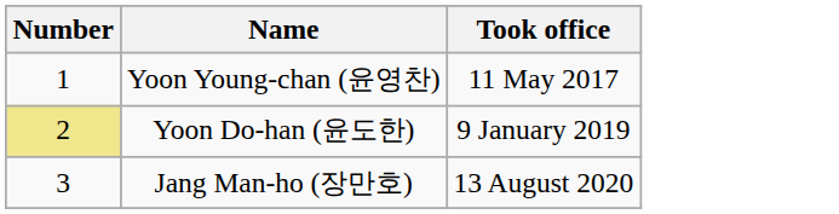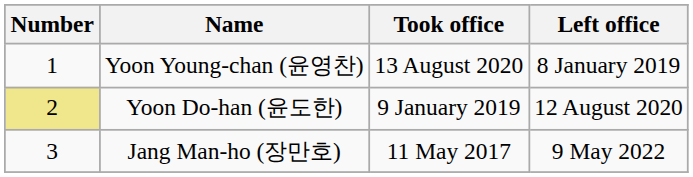+ column: Left office | 8 January 2019 | 12 August 2020 | 9 May 2022
Yoon Young-chan (윤영찬) | Took office: 11 May 2017 -> 13 August 2020
Jang Man-ho (장만호) | Took office: 13 August 2020 -> 11 May 2017
